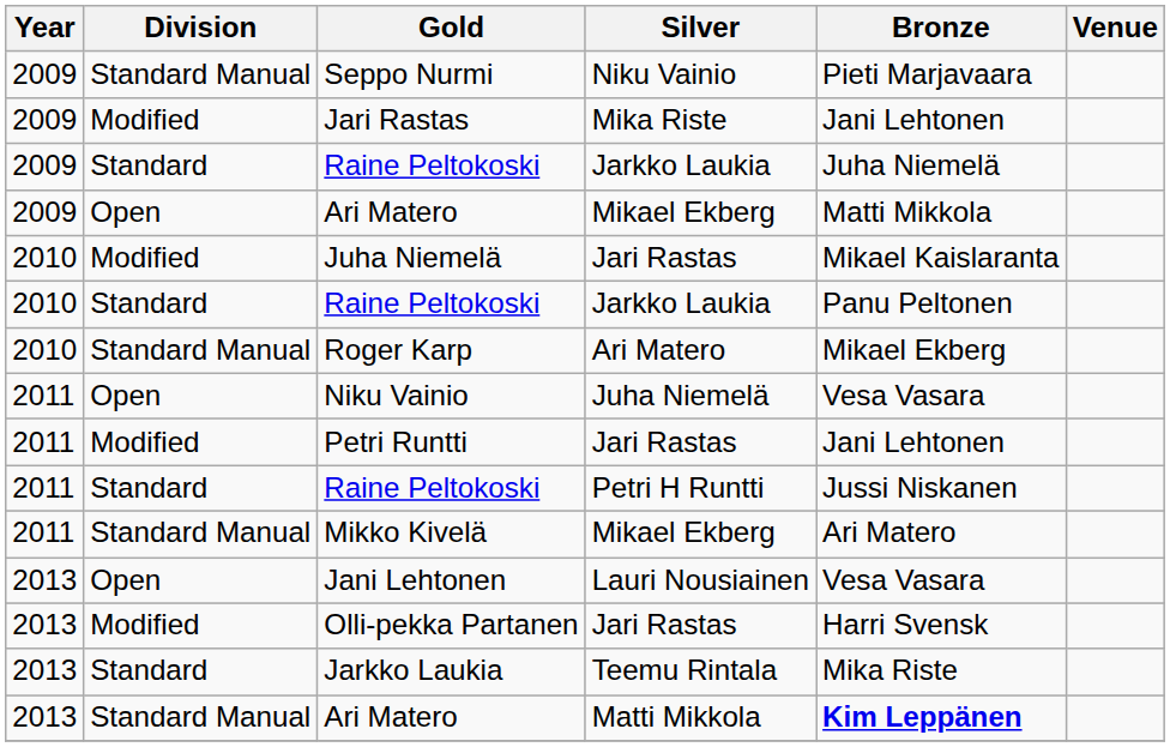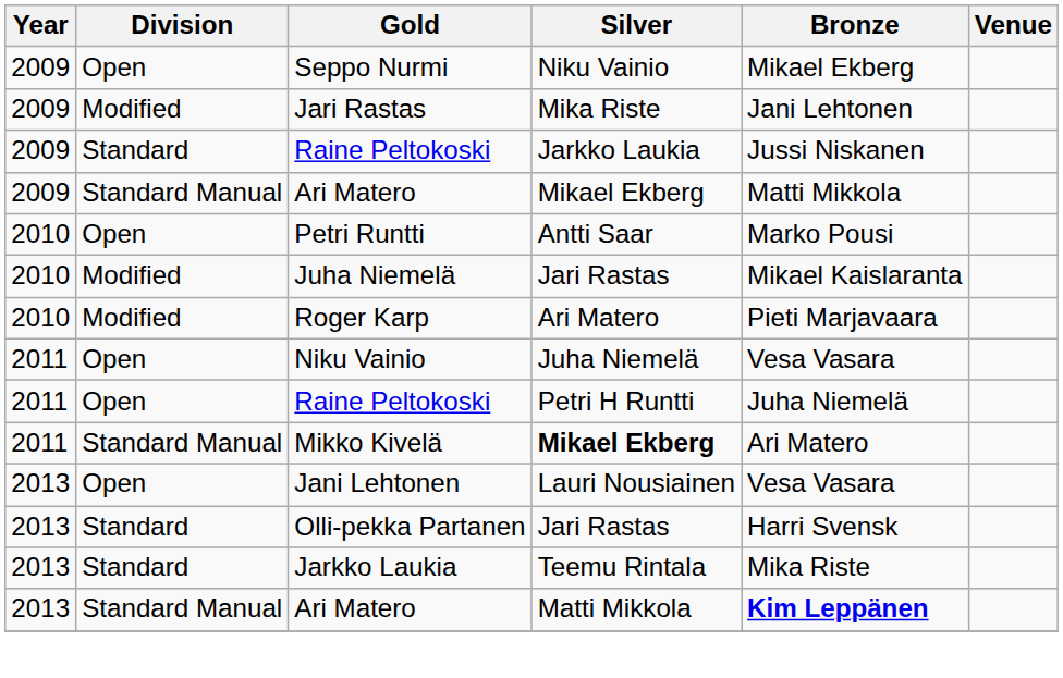Seppo Nurmi | Division: Standard Manual -> Open
Seppo Nurmi | Bronze: Pieti Marjavaara -> Mikael Ekberg
2009 / Raine Peltokoski | Bronze: Juha Niemelä -> Jussi Niskanen
2009 / Ari Matero | Division: Open -> Standard Manual
+ row: 2010 | Open | Petri Runtti | Antti Saar | Marko Pousi
- row: 2010 | Standard | Raine Peltokoski | Jarkko Laukia | Panu Peltonen
Roger Karp | Division: Standard Manual -> Modified
Roger Karp | Bronze: Mikael Ekberg -> Pieti Marjavaara
- row: 2011 | Modified | Petri Runtti | Jari Rastas | Jani Lehtonen
2011 / Raine Peltokoski | Division: Standard -> Open
2011 / Raine Peltokoski | Bronze: Jussi Niskanen -> Juha Niemelä
Mikko Kivelä | Silver: normal -> bold
Olli-pekka Partanen | Division: Modified -> Standard
